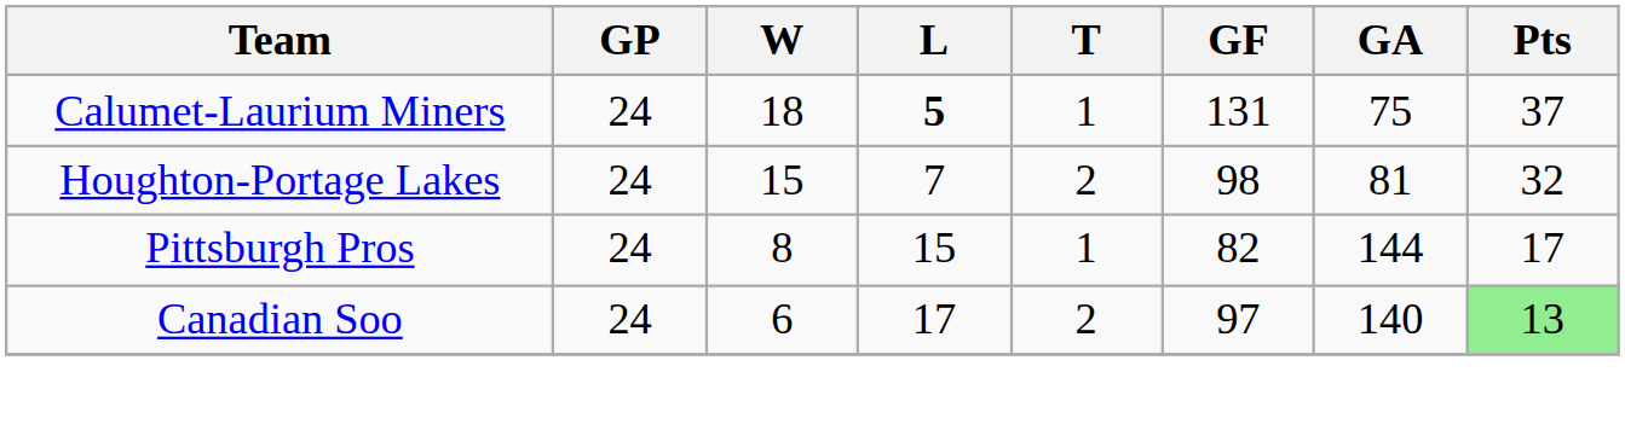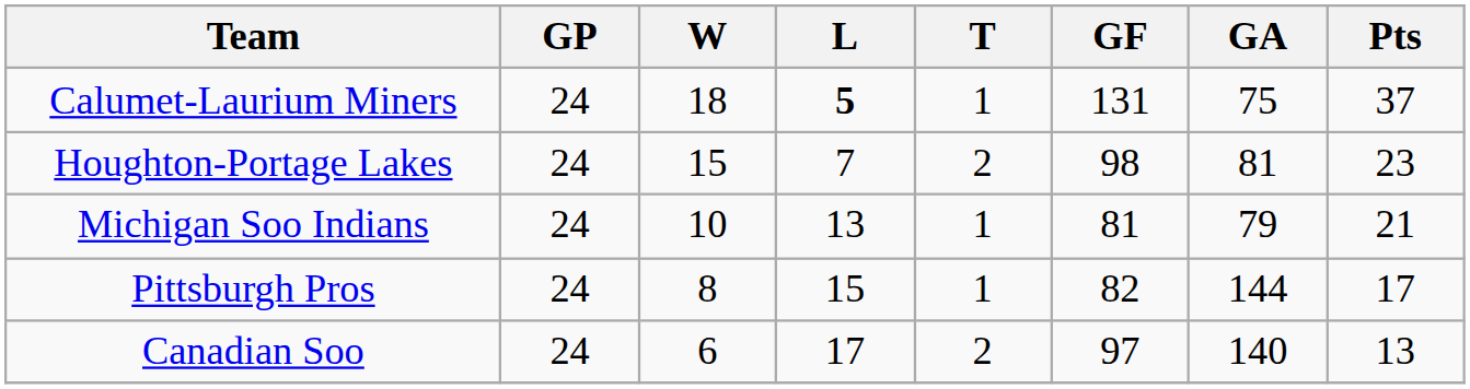Houghton-Portage Lakes | Pts: 32 -> 23
+ row: Michigan Soo Indians | 24 | 10 | 13 | 1 | 81 | 79 | 21
Canadian Soo | Pts: lightgreen background -> no background
